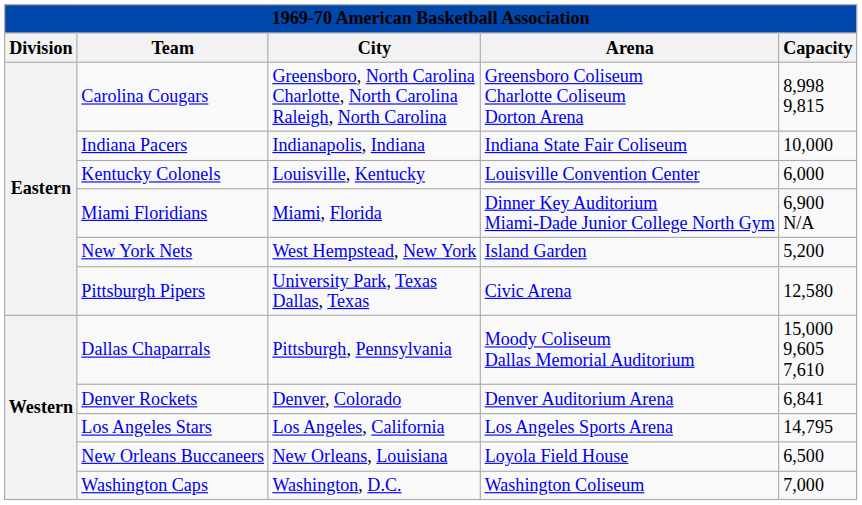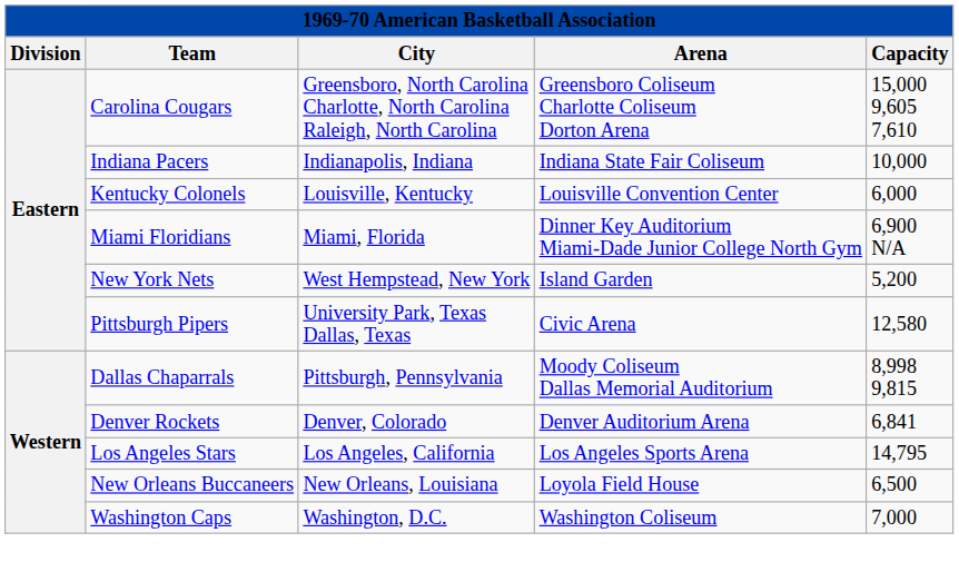Carolina Cougars | Capacity: 8,998 9,815 -> 15,000 9,605 7,610
Dallas Chaparrals | Capacity: 15,000 9,605 7,610 -> 8,998 9,815
